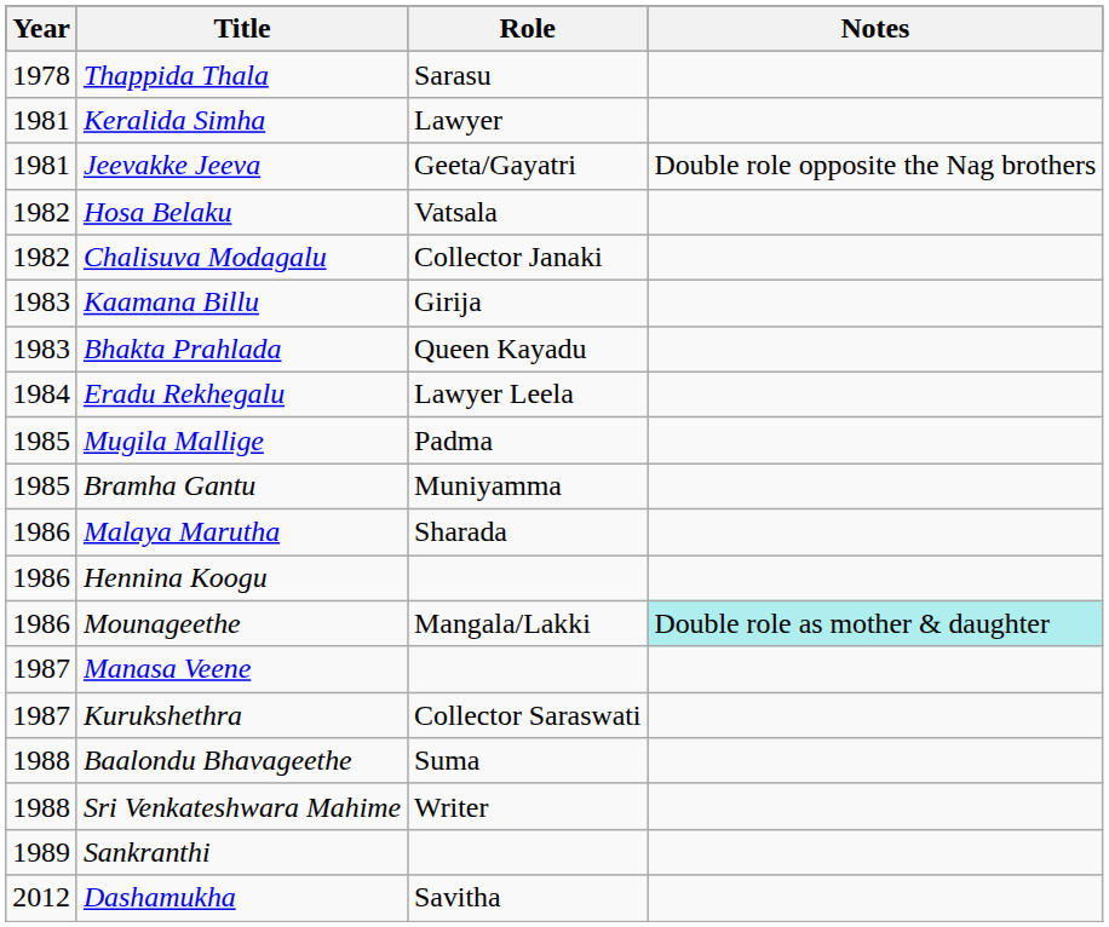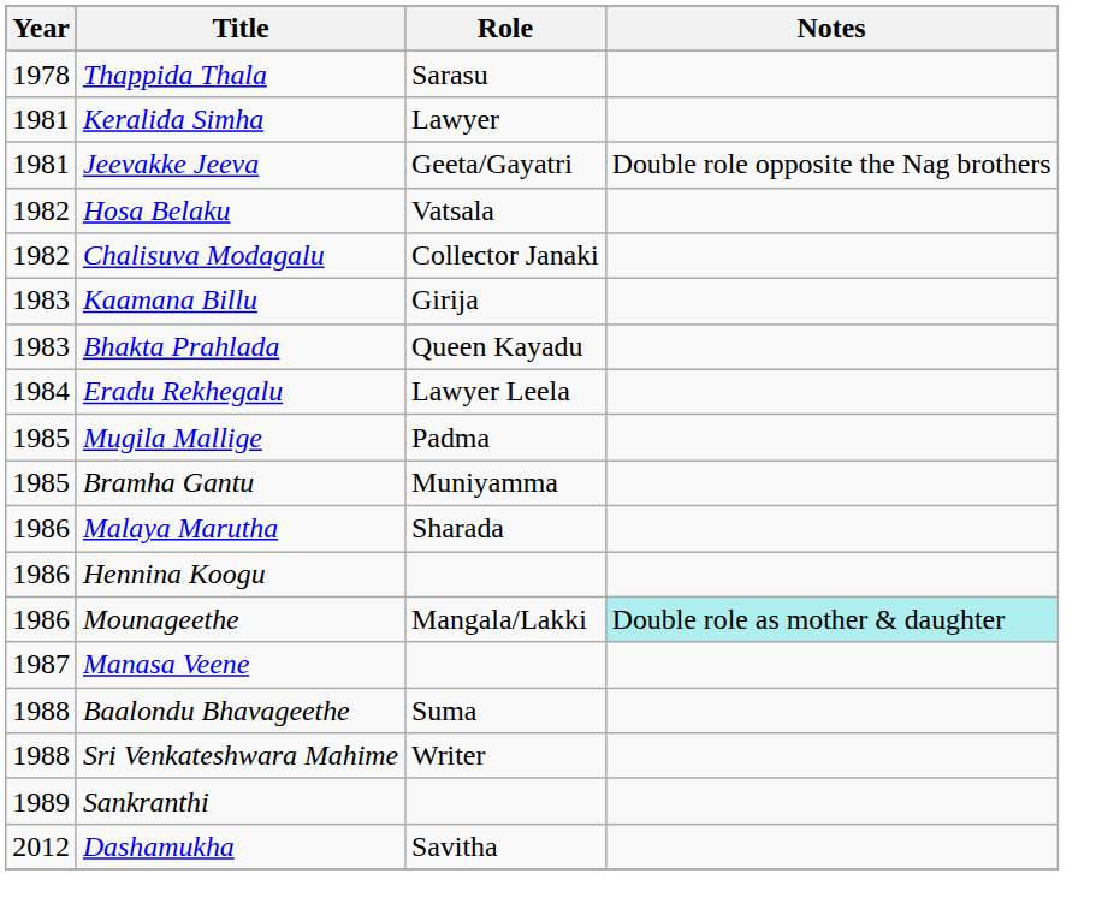- row: 1987 | Kurukshethra | Collector Saraswati
